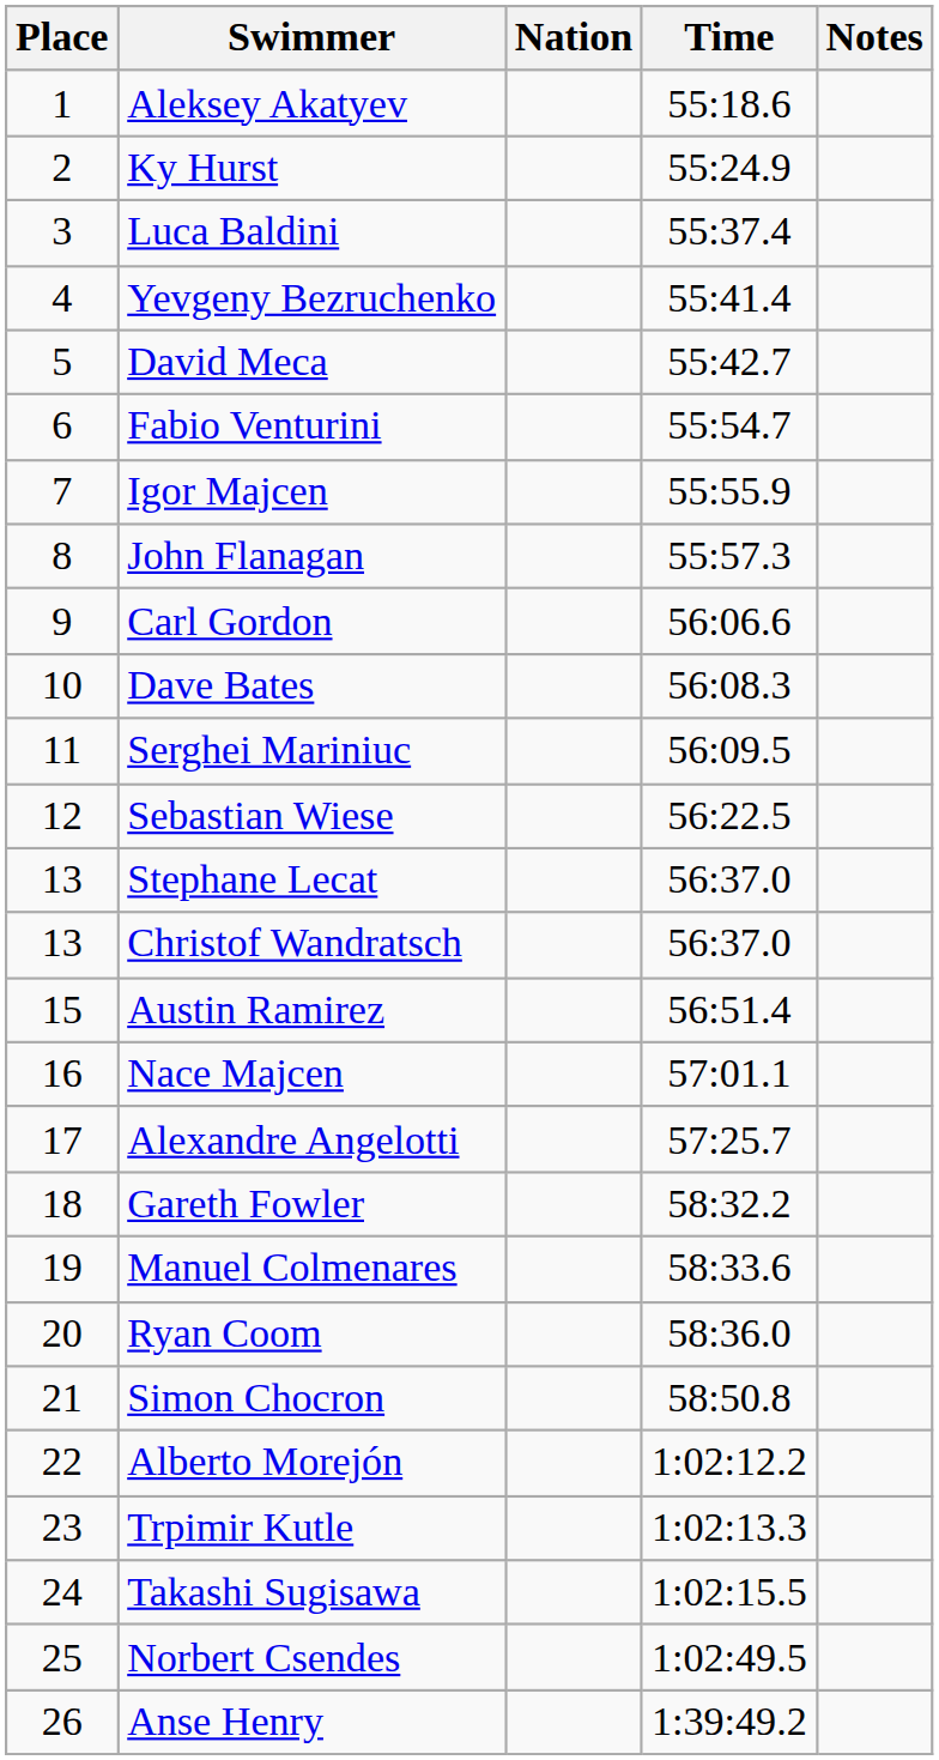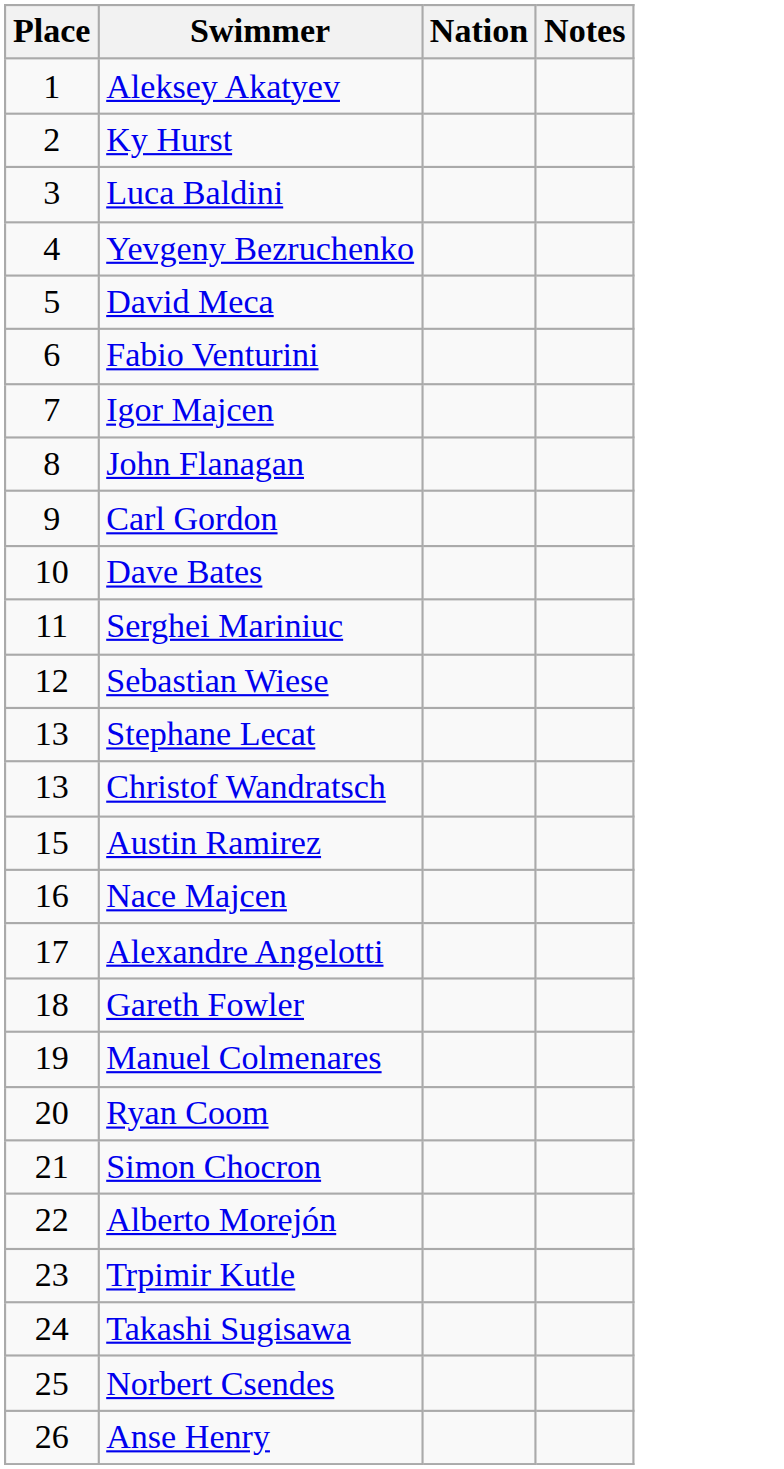- column: Time | 55:18.6 | 55:24.9 | 55:37.4 | 55:41.4 | 55:42.7 | 55:54.7 | 55:55.9 | 55:57.3 | 56:06.6 | 56:08.3 | 56:09.5 | 56:22.5 | 56:37.0 | 56:37.0 | 56:51.4 | 57:01.1 | 57:25.7 | 58:32.2 | 58:33.6 | 58:36.0 | 58:50.8 | 1:02:12.2 | 1:02:13.3 | 1:02:15.5 | 1:02:49.5 | 1:39:49.2
